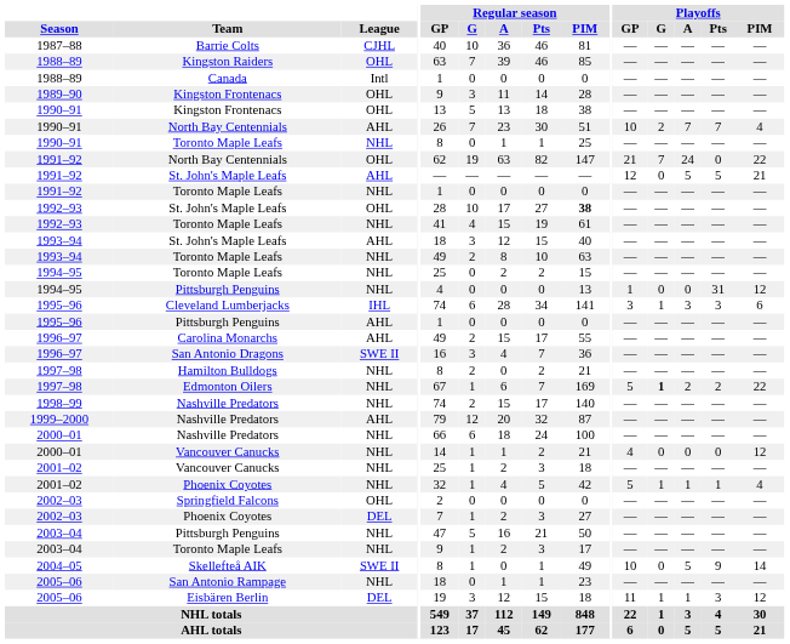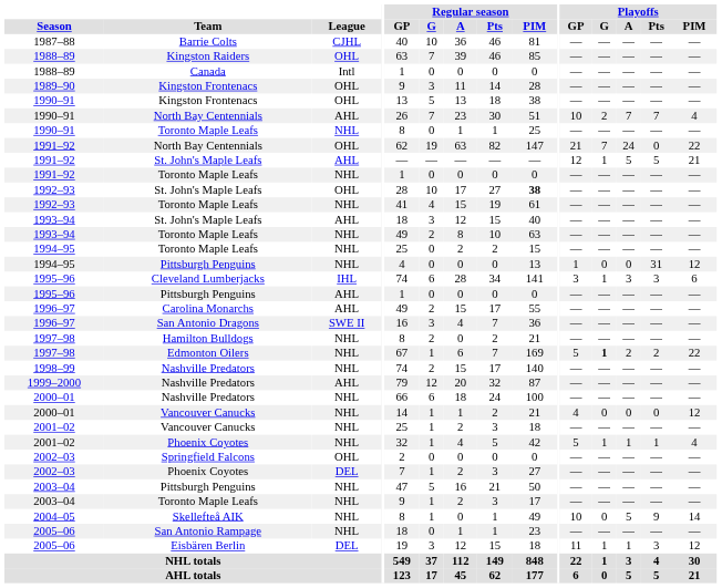1991–92 / St. John's Maple Leafs | Playoffs / G: 0 -> 1
Skellefteå AIK | League: SWE II -> NHL
